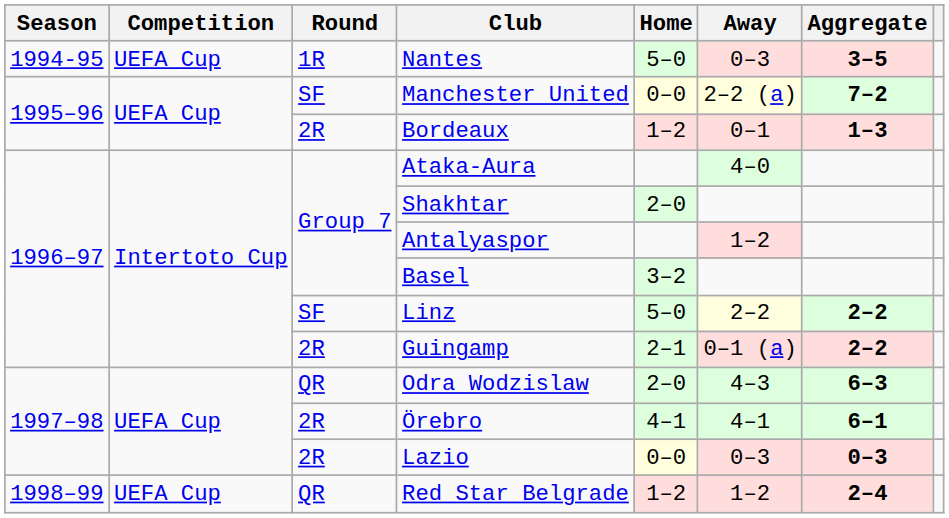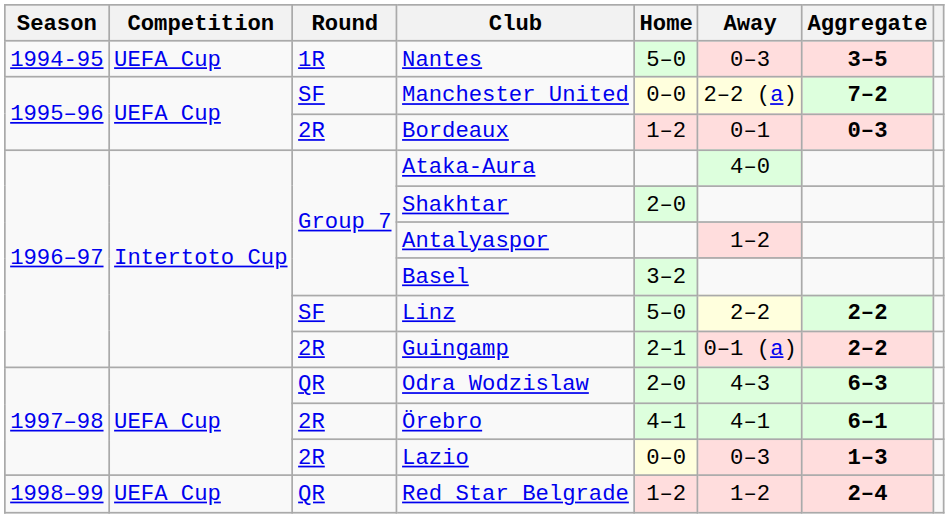Bordeaux | Aggregate: 1–3 -> 0–3
Lazio | Aggregate: 0–3 -> 1–3
